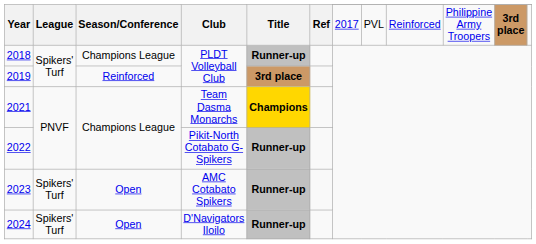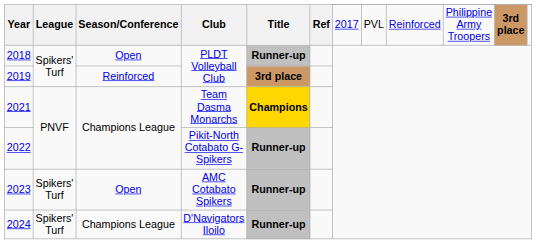2018 | Season/Conference: Champions League -> Open
2024 | Season/Conference: Open -> Champions League
